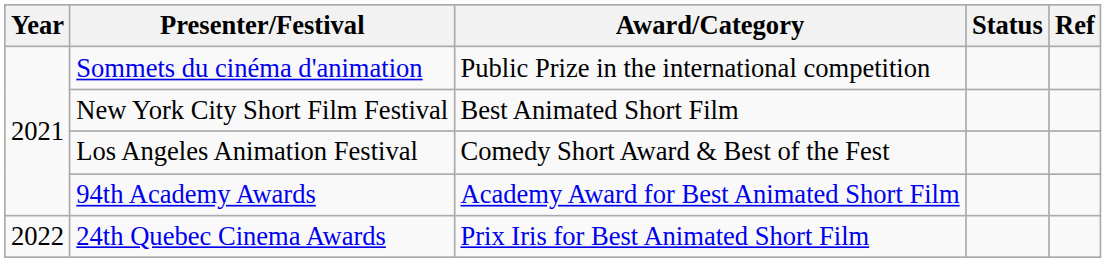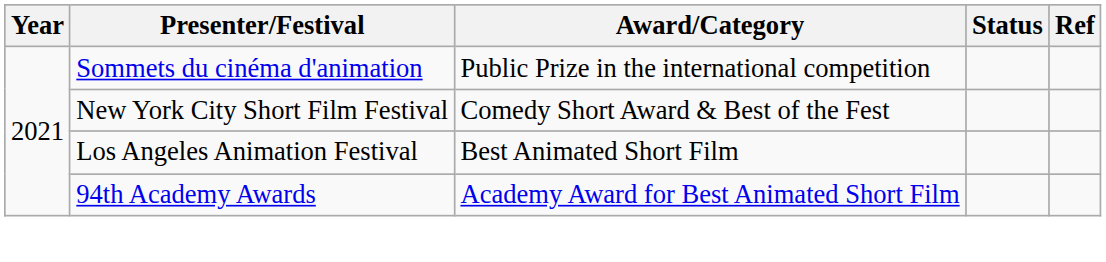New York City Short Film Festival | Award/Category: Best Animated Short Film -> Comedy Short Award & Best of the Fest
Los Angeles Animation Festival | Award/Category: Comedy Short Award & Best of the Fest -> Best Animated Short Film
- row: 2022 | 24th Quebec Cinema Awards | Prix Iris for Best Animated Short Film
